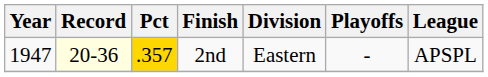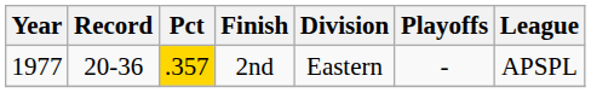2nd | Year: 1947 -> 1977
2nd | Record: lightyellow background -> no background
